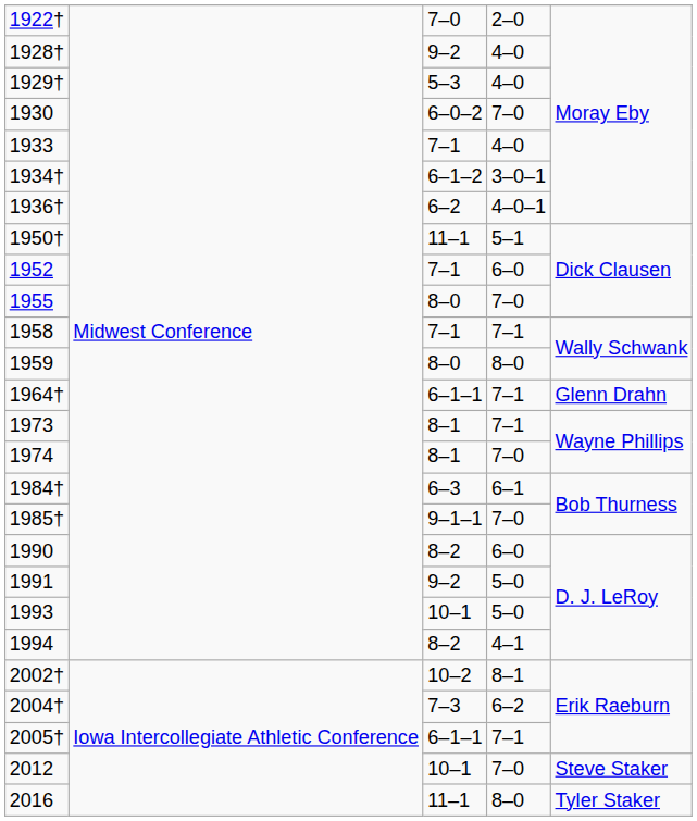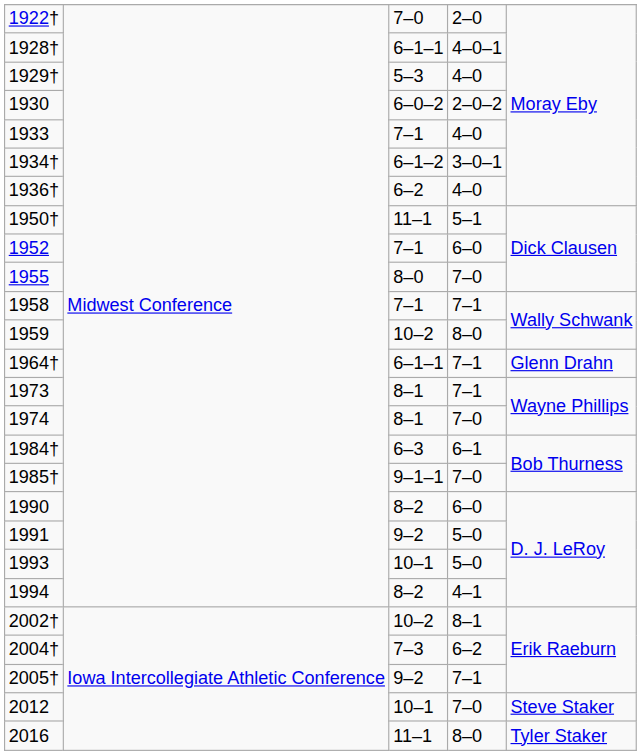1928† | column 3: 9–2 -> 6–1–1
1928† | column 4: 4–0 -> 4–0–1
1930 | column 4: 7–0 -> 2–0–2
1936† | column 4: 4–0–1 -> 4–0
1959 | column 3: 8–0 -> 10–2
2005† | column 3: 6–1–1 -> 9–2
